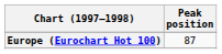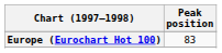Europe (Eurochart Hot 100) | Peak position: 87 -> 83
